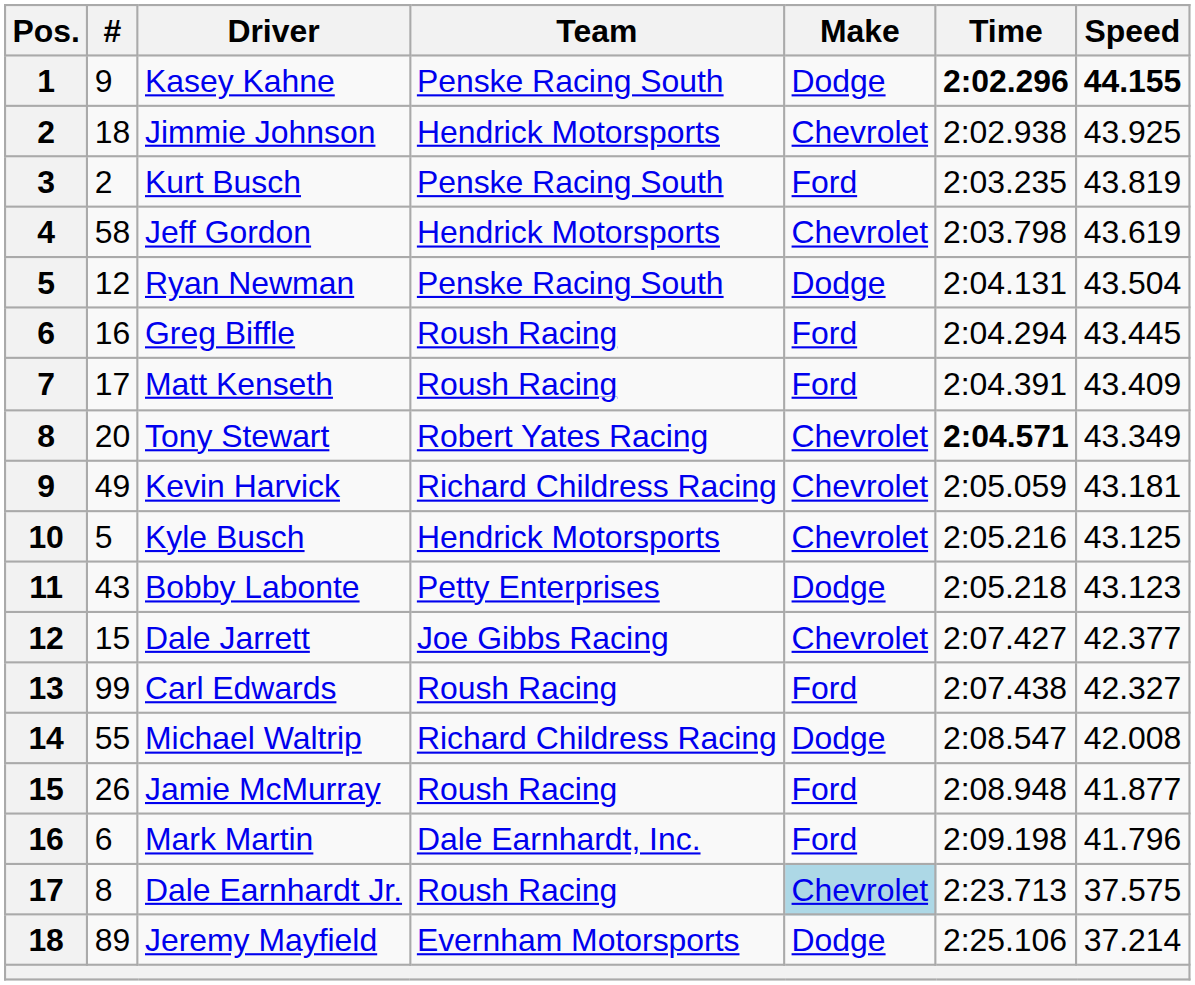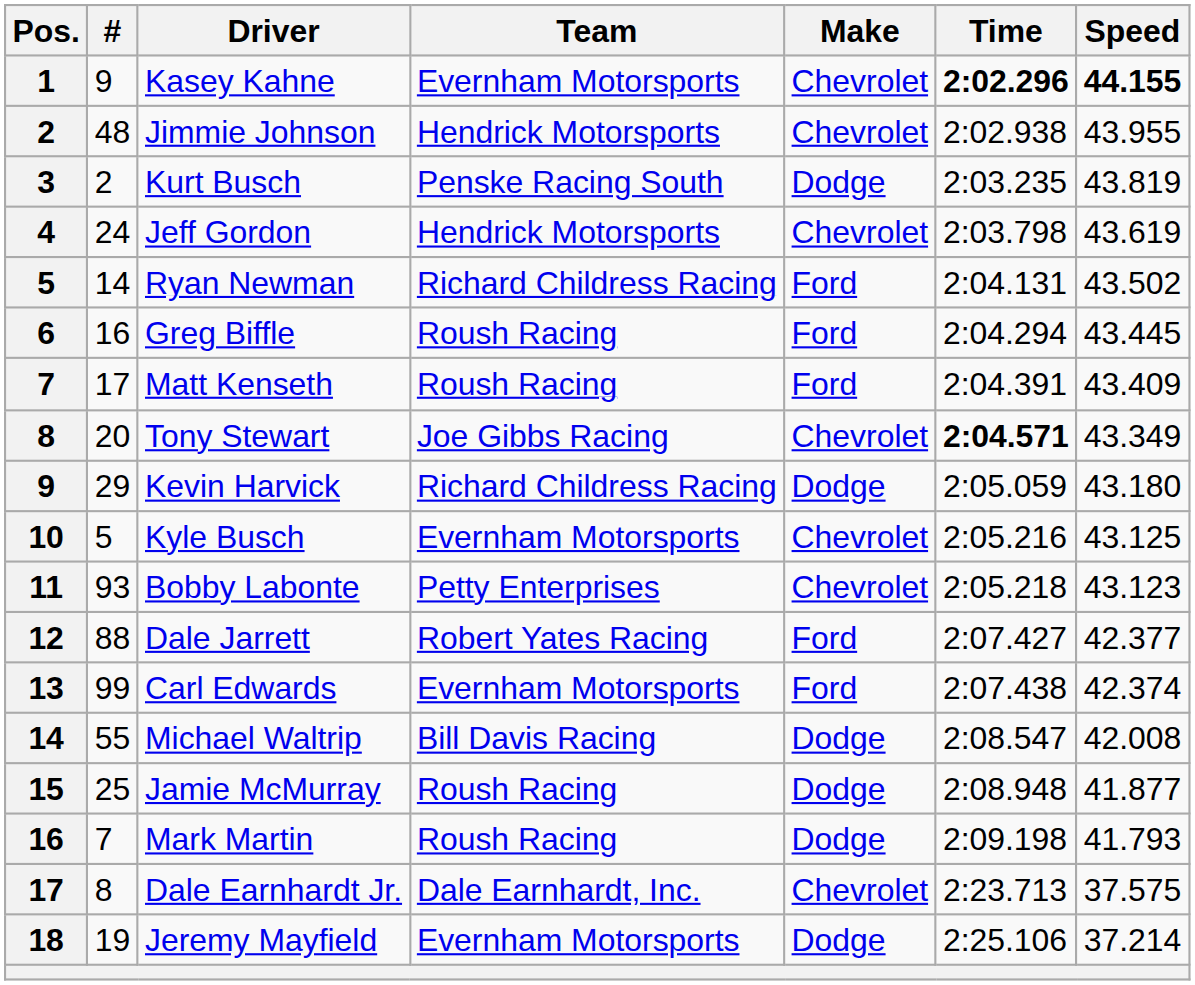Kasey Kahne | Team: Penske Racing South -> Evernham Motorsports
Kasey Kahne | Make: Dodge -> Chevrolet
Jimmie Johnson | #: 18 -> 48
Jimmie Johnson | Speed: 43.925 -> 43.955
Kurt Busch | Make: Ford -> Dodge
Jeff Gordon | #: 58 -> 24
Ryan Newman | #: 12 -> 14
Ryan Newman | Team: Penske Racing South -> Richard Childress Racing
Ryan Newman | Make: Dodge -> Ford
Ryan Newman | Speed: 43.504 -> 43.502
Tony Stewart | Team: Robert Yates Racing -> Joe Gibbs Racing
Kevin Harvick | #: 49 -> 29
Kevin Harvick | Make: Chevrolet -> Dodge
Kevin Harvick | Speed: 43.181 -> 43.180
Kyle Busch | Team: Hendrick Motorsports -> Evernham Motorsports
Bobby Labonte | #: 43 -> 93
Bobby Labonte | Make: Dodge -> Chevrolet
Dale Jarrett | #: 15 -> 88
Dale Jarrett | Team: Joe Gibbs Racing -> Robert Yates Racing
Dale Jarrett | Make: Chevrolet -> Ford
Carl Edwards | Team: Roush Racing -> Evernham Motorsports
Carl Edwards | Speed: 42.327 -> 42.374
Michael Waltrip | Team: Richard Childress Racing -> Bill Davis Racing
Jamie McMurray | #: 26 -> 25
Jamie McMurray | Make: Ford -> Dodge
Mark Martin | #: 6 -> 7
Mark Martin | Team: Dale Earnhardt, Inc. -> Roush Racing
Mark Martin | Make: Ford -> Dodge
Mark Martin | Speed: 41.796 -> 41.793
Dale Earnhardt Jr. | Team: Roush Racing -> Dale Earnhardt, Inc.
Dale Earnhardt Jr. | Make: lightblue background -> no background
Jeremy Mayfield | #: 89 -> 19
